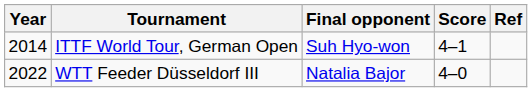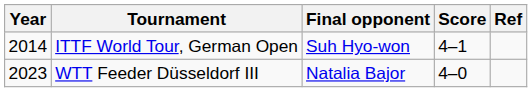WTT Feeder Düsseldorf III | Year: 2022 -> 2023
